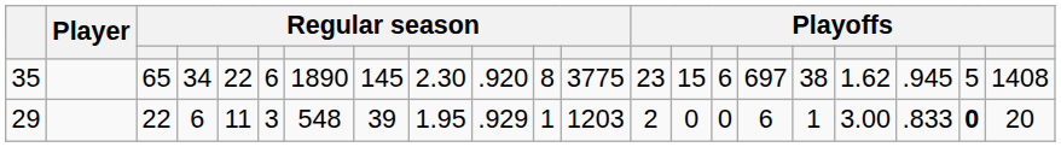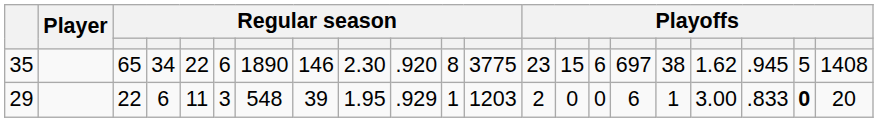35 | column 8: 145 -> 146
